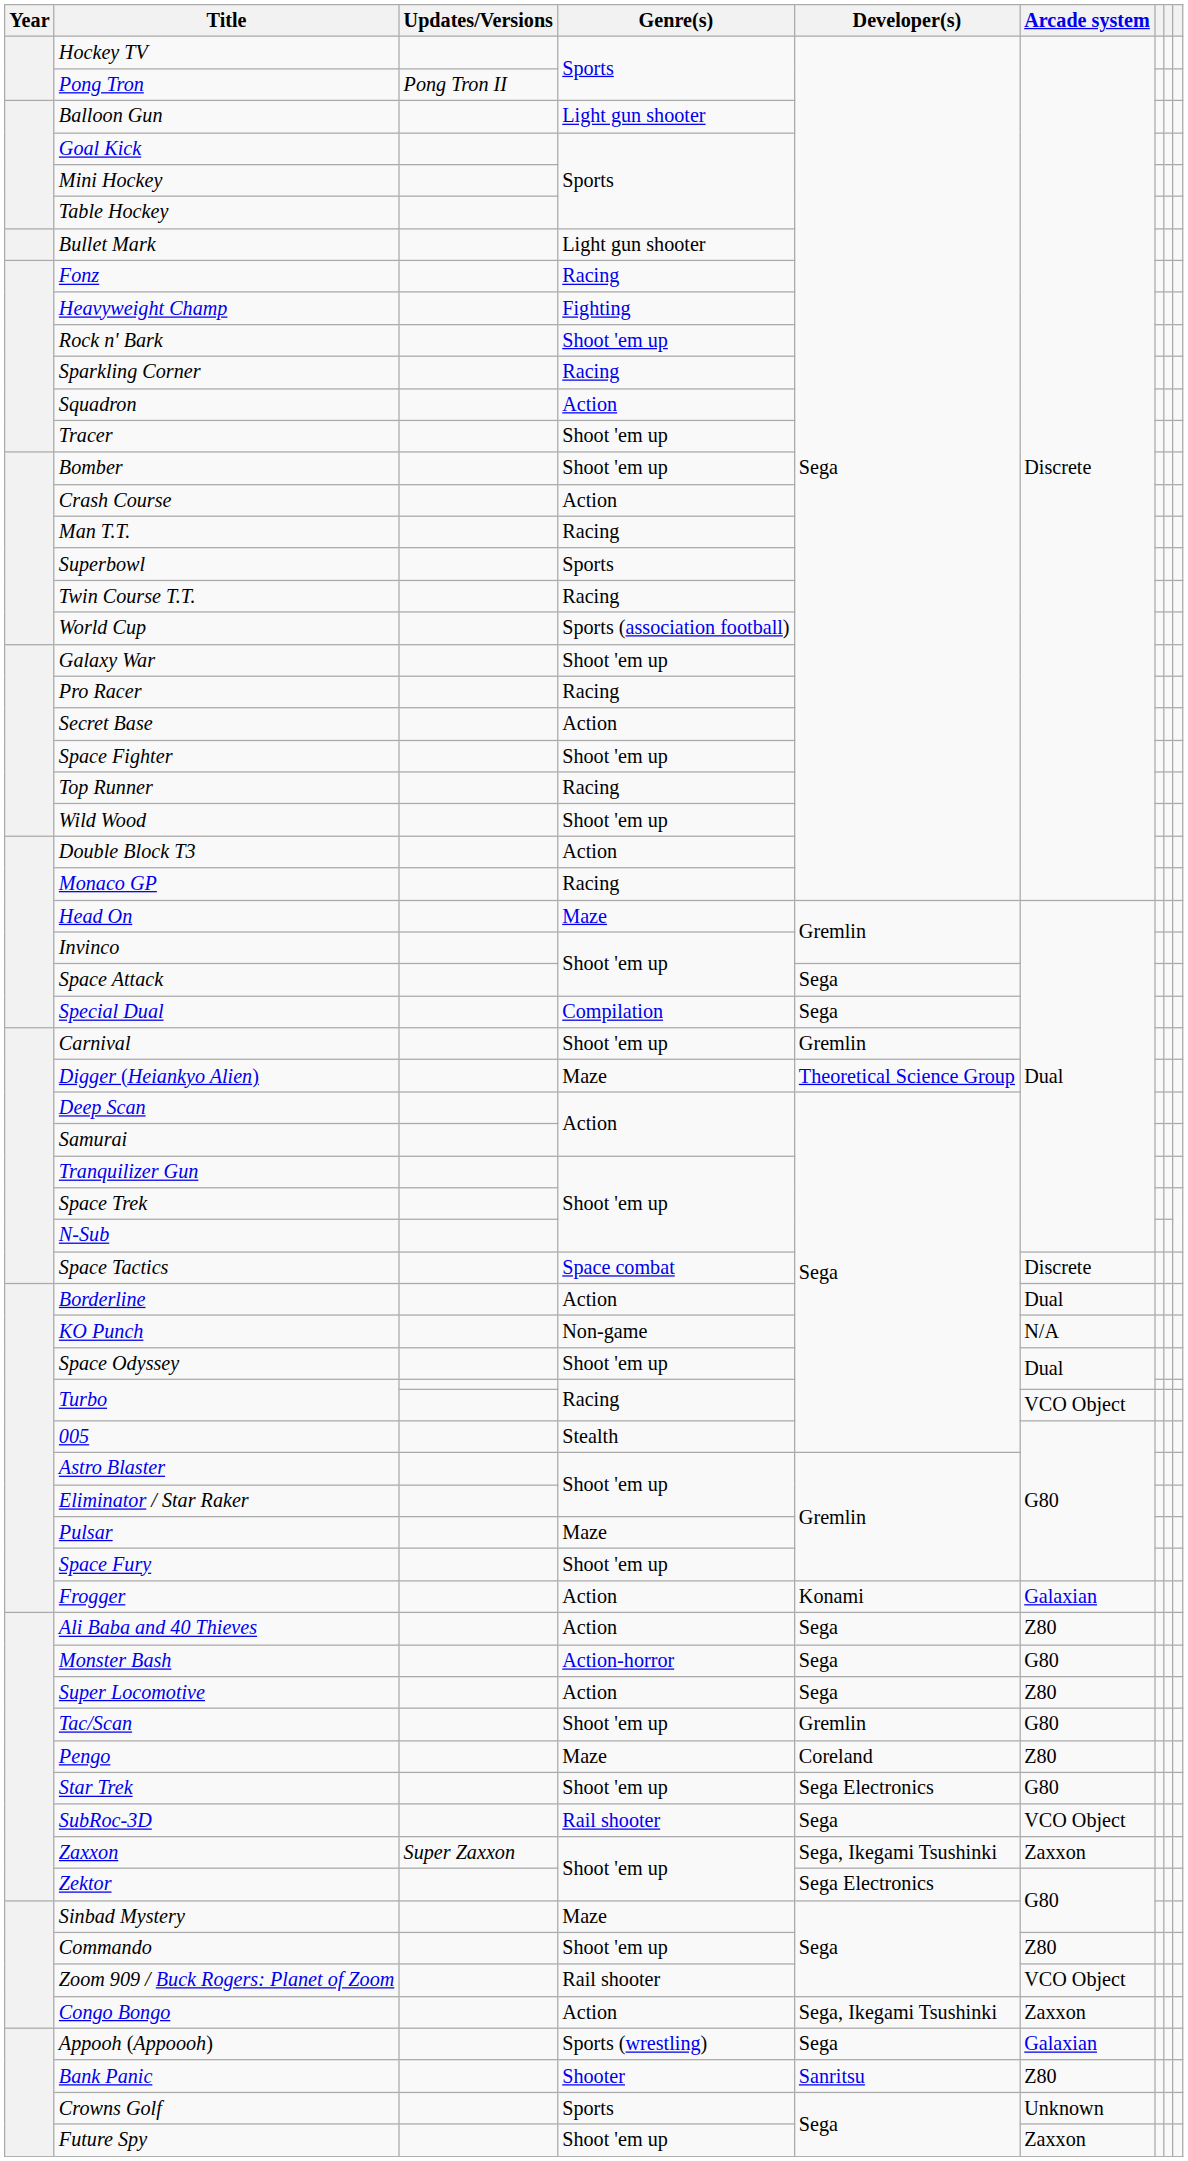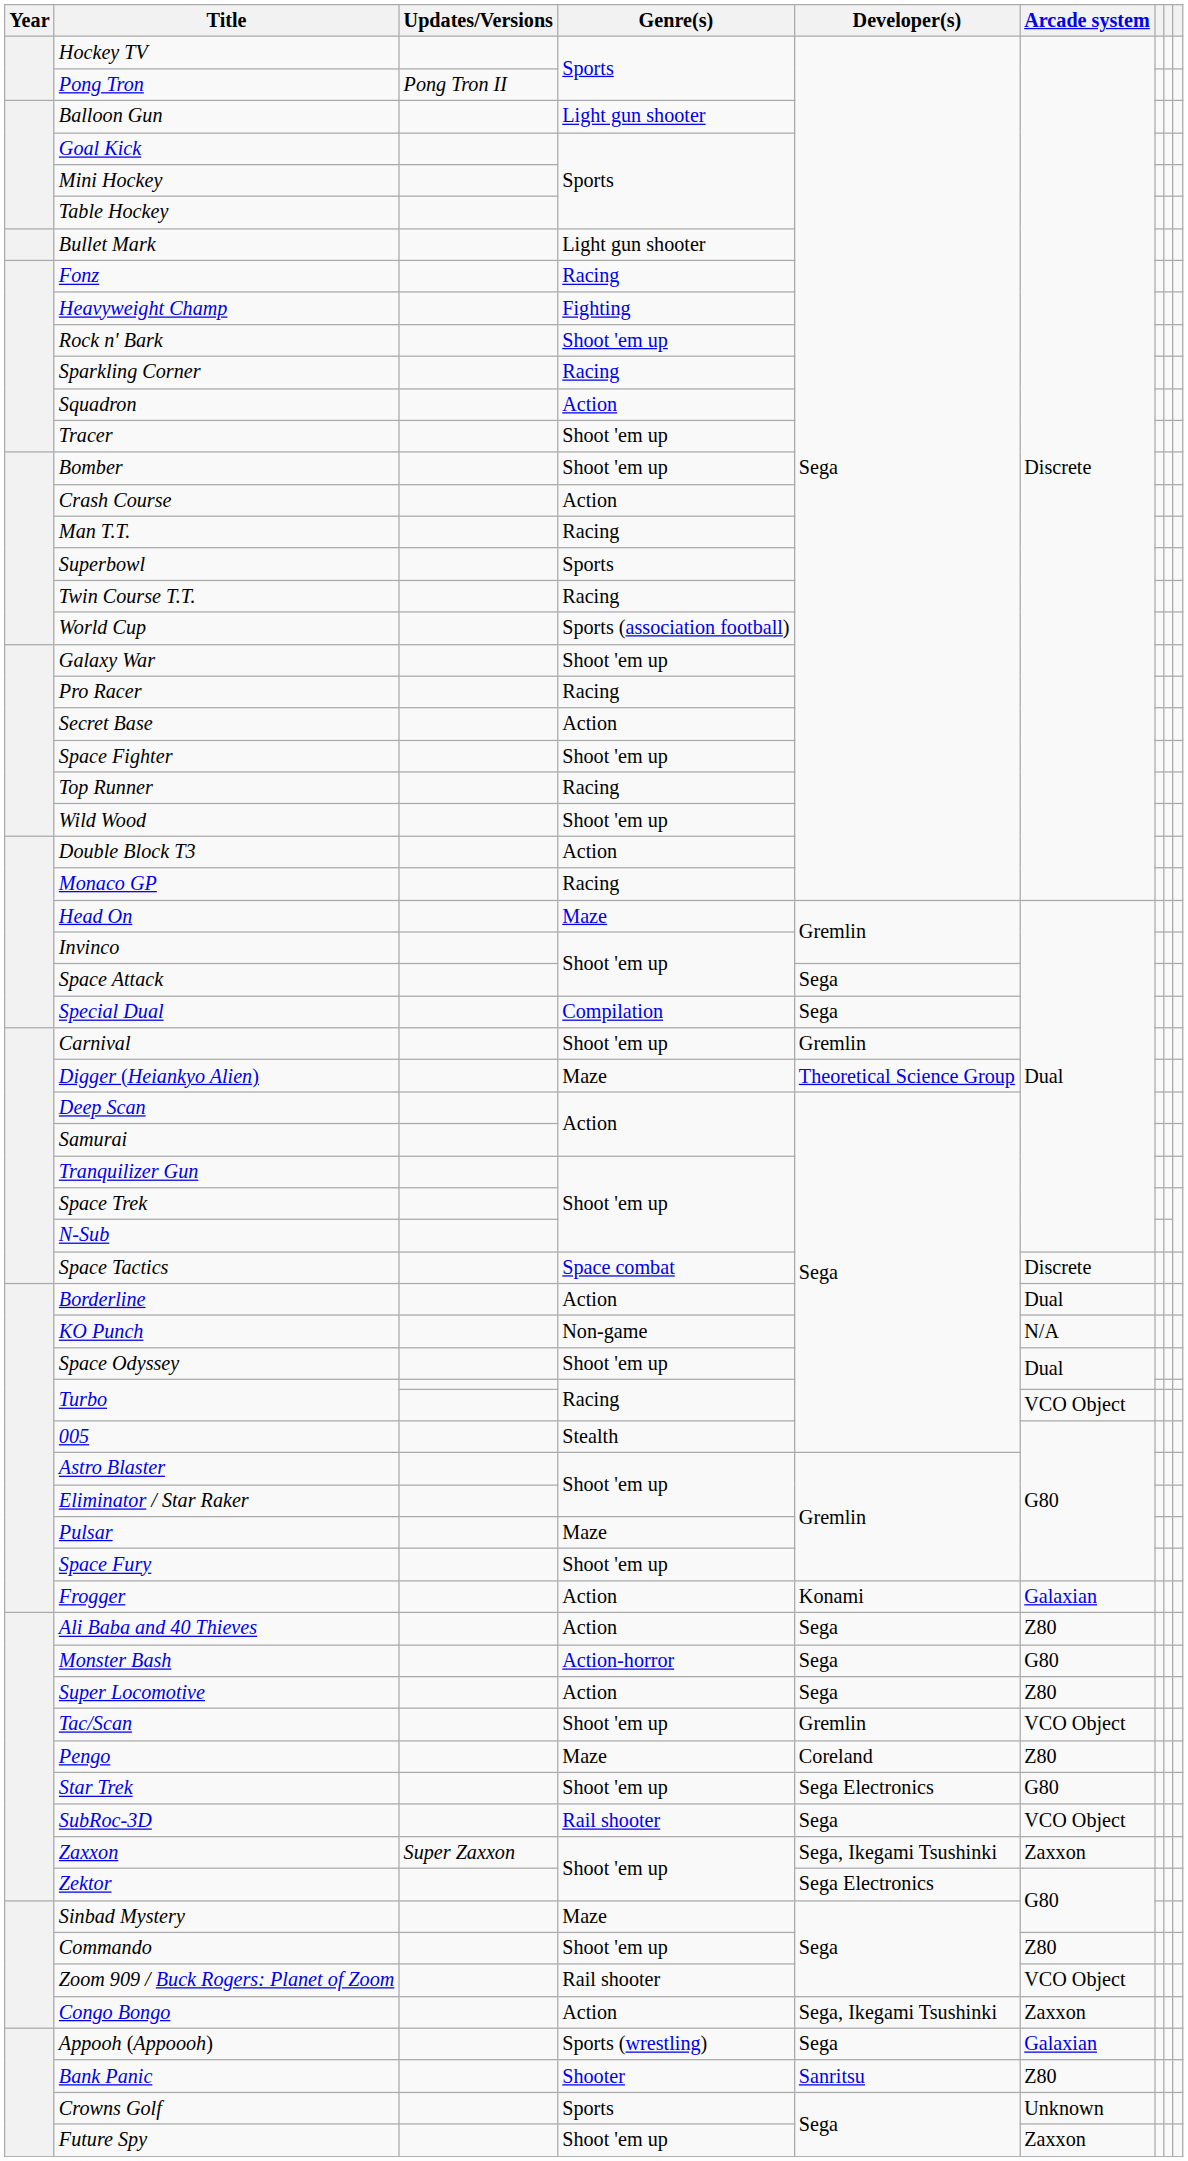Tac/Scan | Arcade system: G80 -> VCO Object
